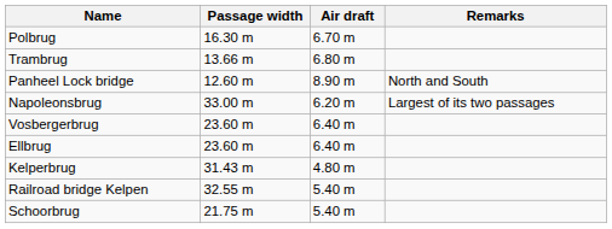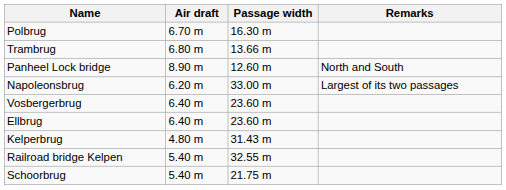columns swapped: Passage width <-> Air draft
